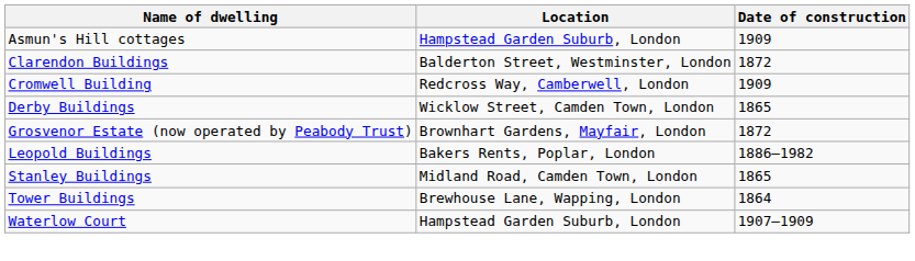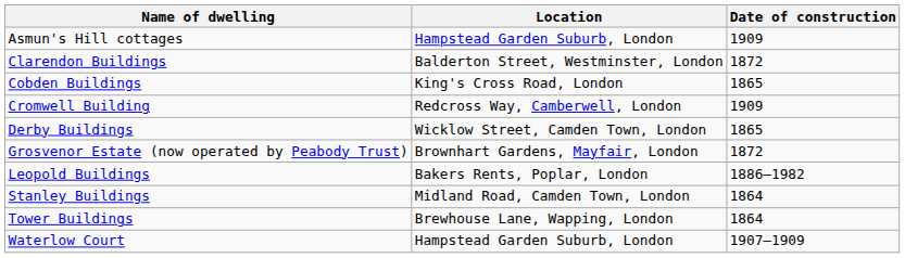+ row: Cobden Buildings | King's Cross Road, London | 1865
Stanley Buildings | Date of construction: 1865 -> 1864
